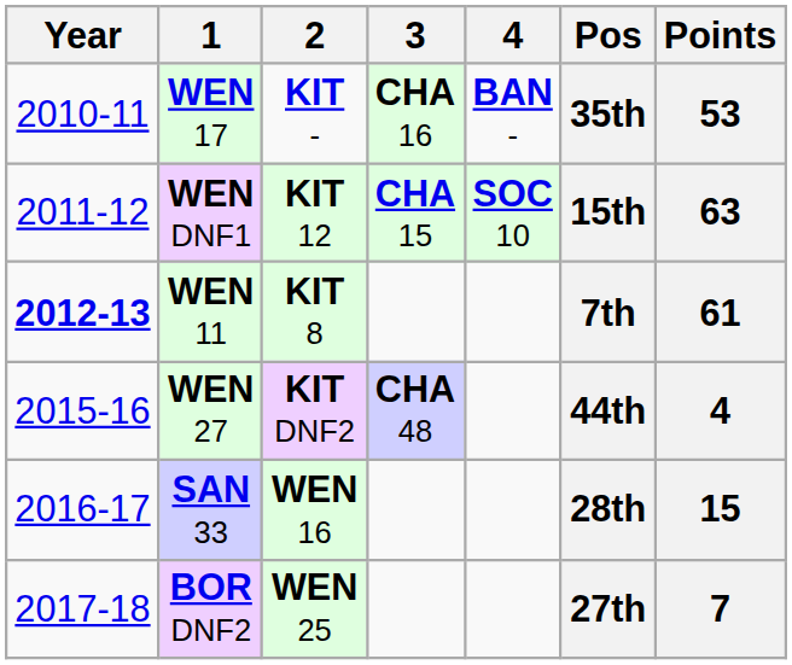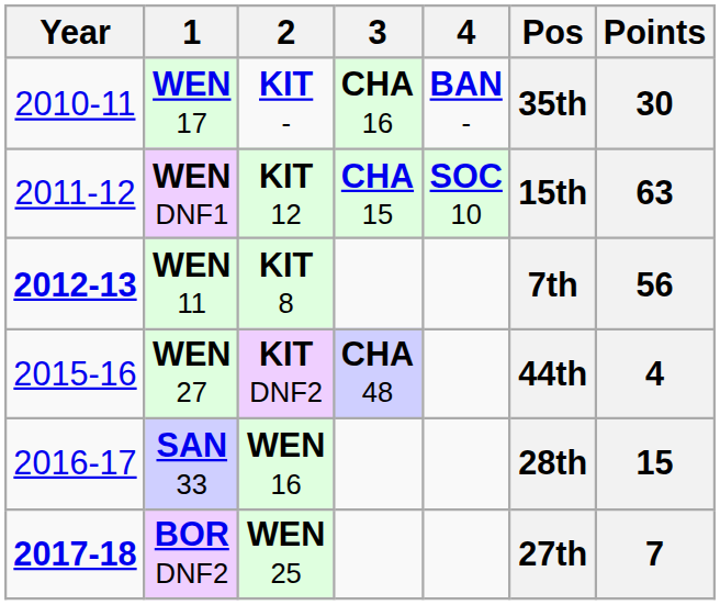WEN 17 | Points: 53 -> 30
WEN 11 | Points: 61 -> 56
BOR DNF2 | Year: normal -> bold
